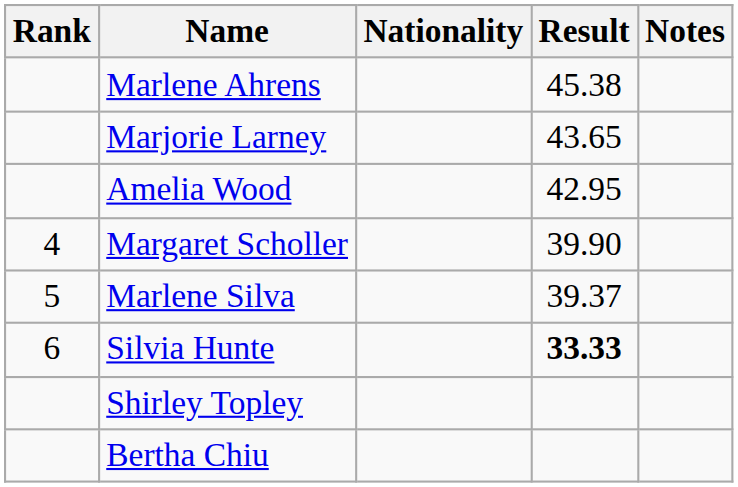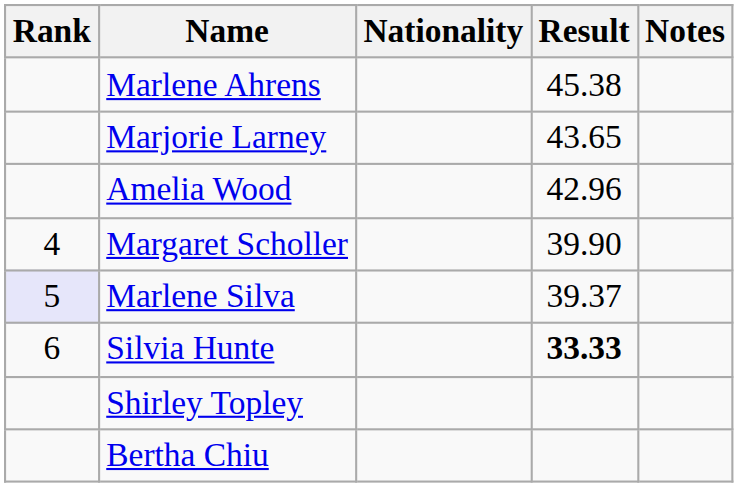Amelia Wood | Result: 42.95 -> 42.96
Marlene Silva | Rank: no background -> lavender background
